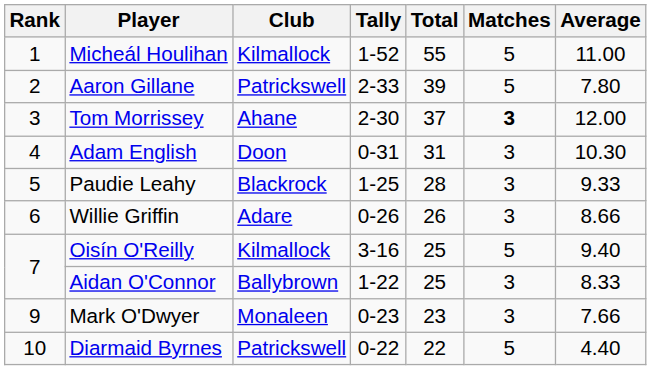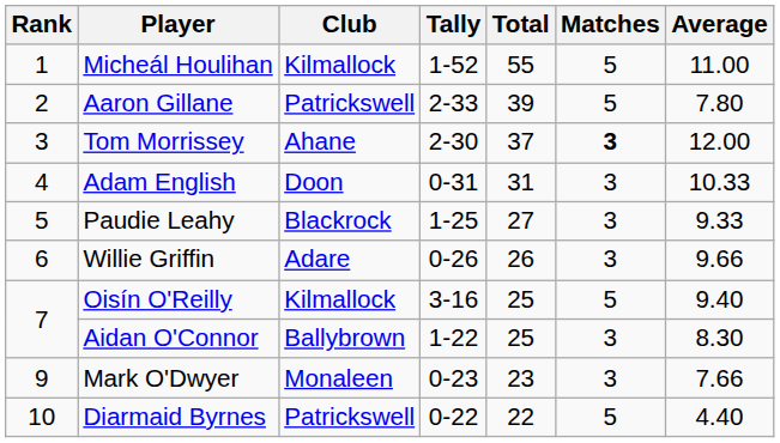Adam English | Average: 10.30 -> 10.33
Paudie Leahy | Total: 28 -> 27
Willie Griffin | Average: 8.66 -> 9.66
Aidan O'Connor | Average: 8.33 -> 8.30
